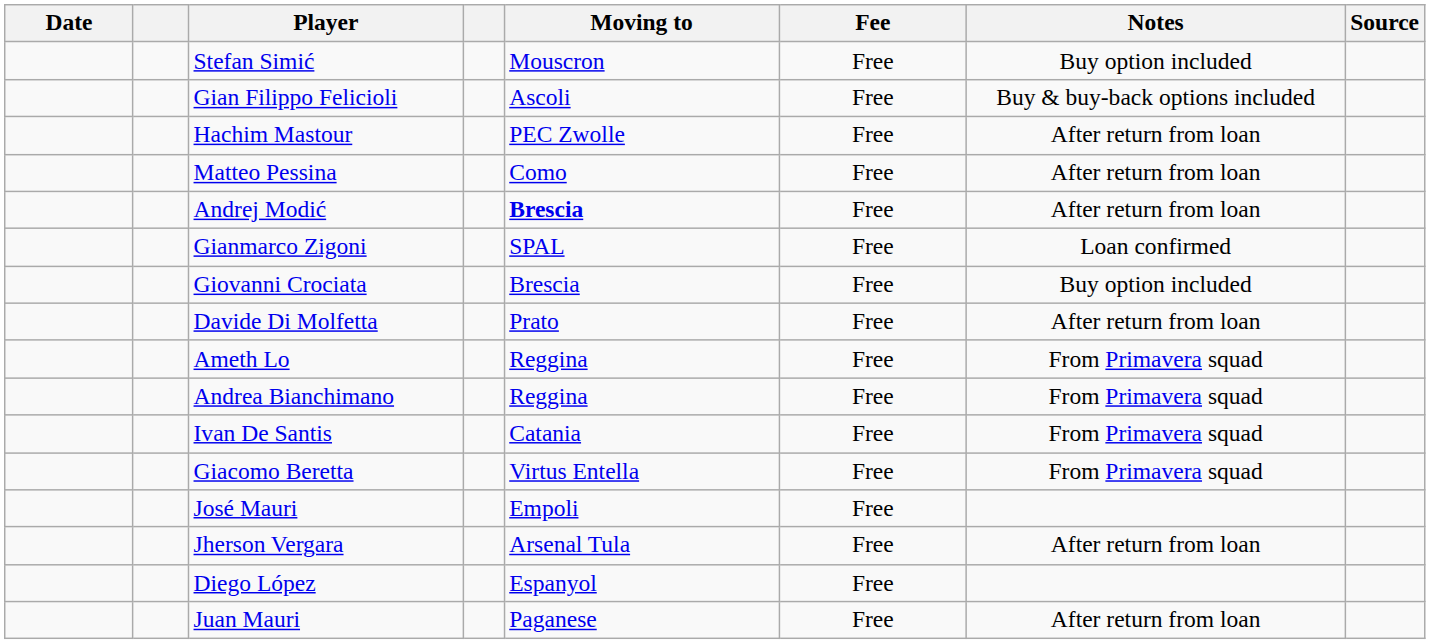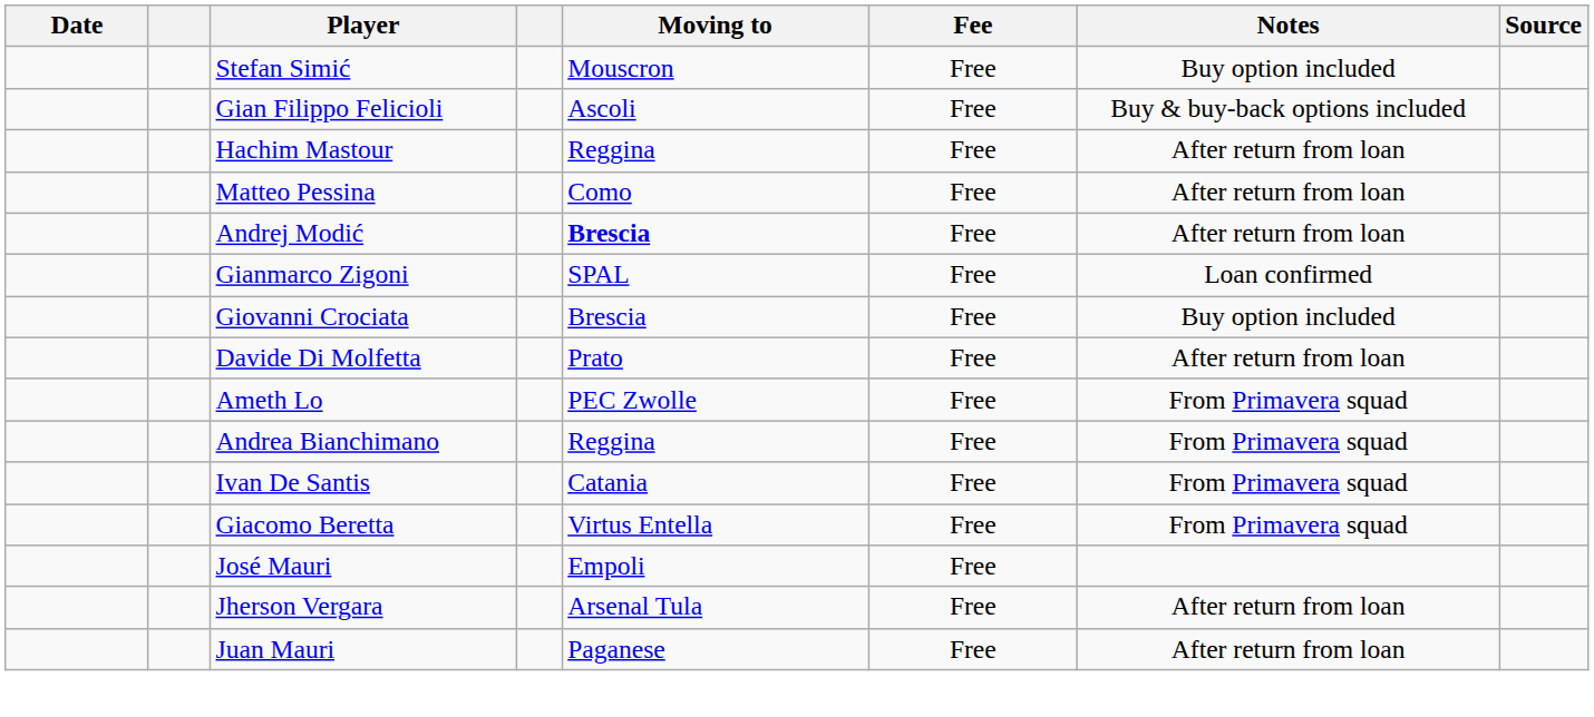Hachim Mastour | Moving to: PEC Zwolle -> Reggina
Ameth Lo | Moving to: Reggina -> PEC Zwolle
- row: Diego López | Espanyol | Free
